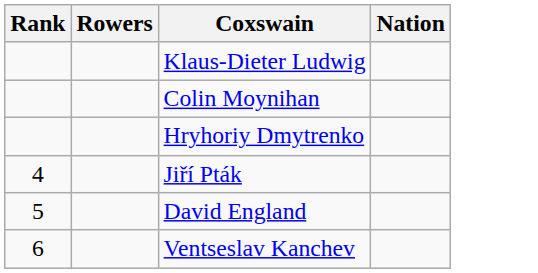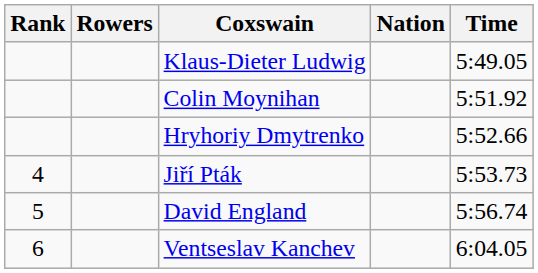+ column: Time | 5:49.05 | 5:51.92 | 5:52.66 | 5:53.73 | 5:56.74 | 6:04.05
